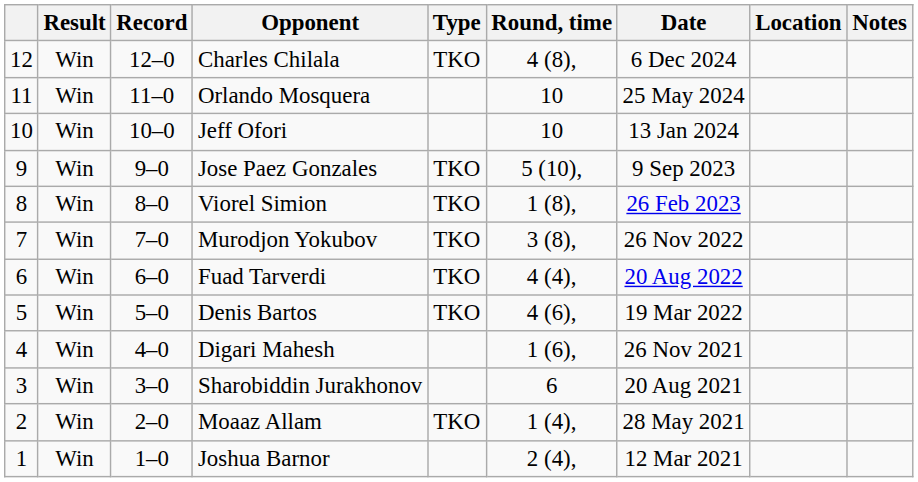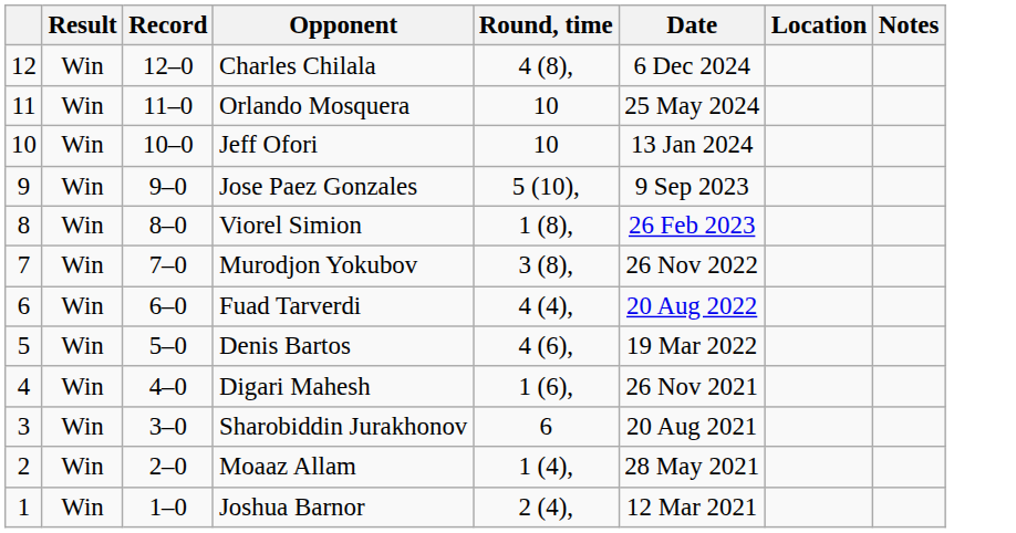- column: Type | TKO | TKO | TKO | TKO | TKO | TKO | TKO
